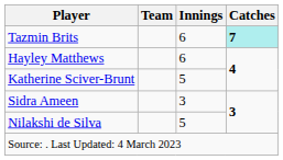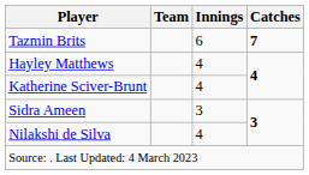Tazmin Brits | Catches: paleturquoise background -> no background
Hayley Matthews | Innings: 6 -> 4
Katherine Sciver-Brunt | Innings: 5 -> 4
Nilakshi de Silva | Innings: 5 -> 4
